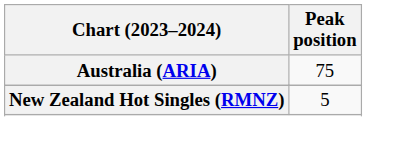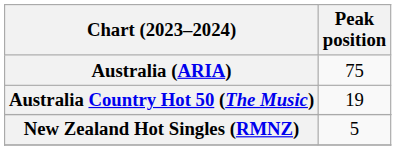+ row: Australia Country Hot 50 (The Music) | 19
